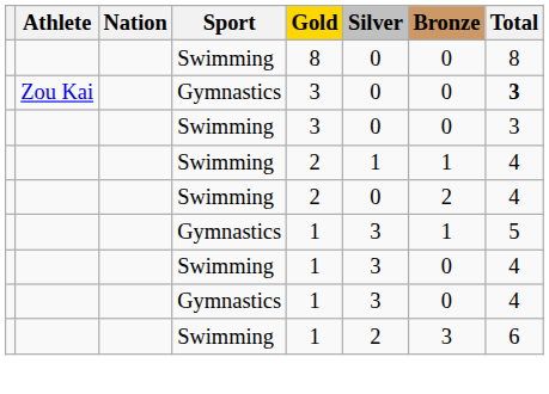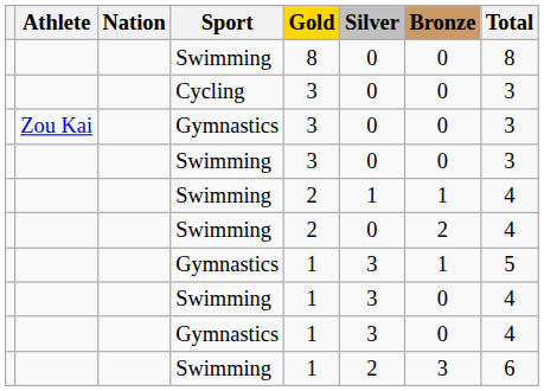+ row: Cycling | 3 | 0 | 0 | 3
Zou Kai / Gymnastics | Total: bold -> normal
